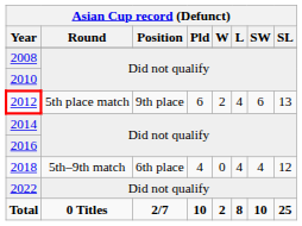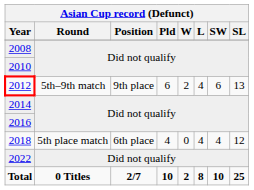2012 | Asian Cup record (Defunct) / Round: 5th place match -> 5th–9th match
2018 | Asian Cup record (Defunct) / Round: 5th–9th match -> 5th place match
